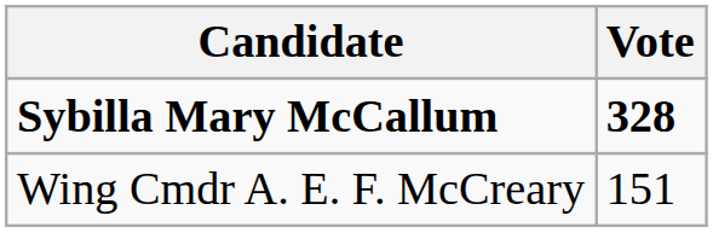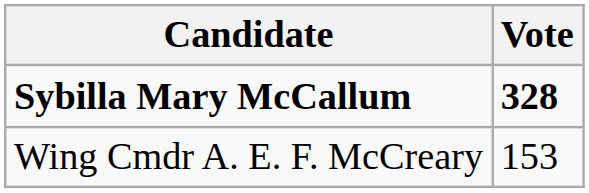Wing Cmdr A. E. F. McCreary | Vote: 151 -> 153
